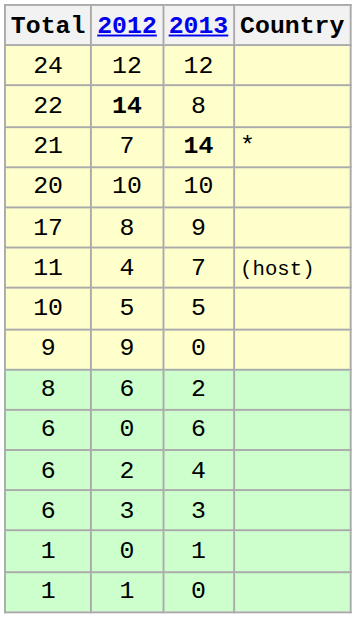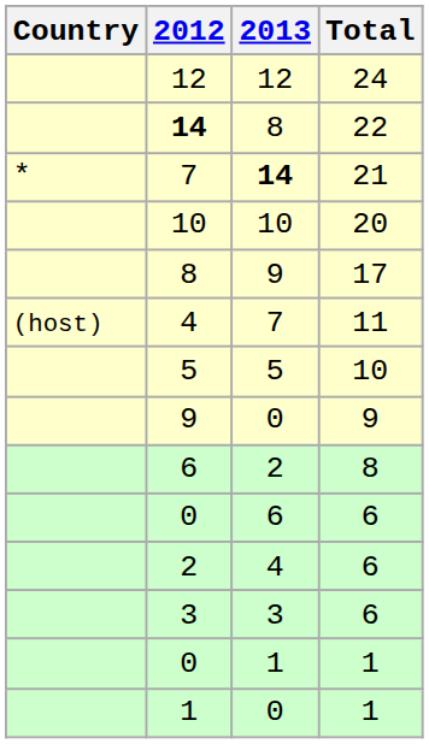columns swapped: Country <-> Total
